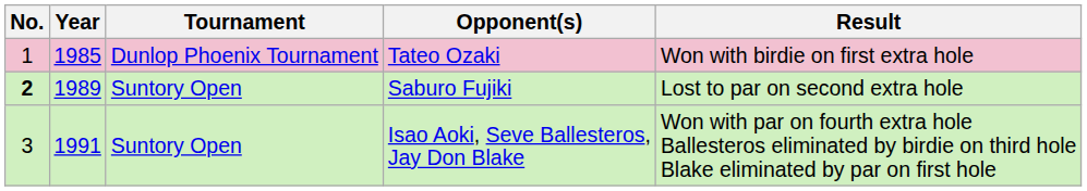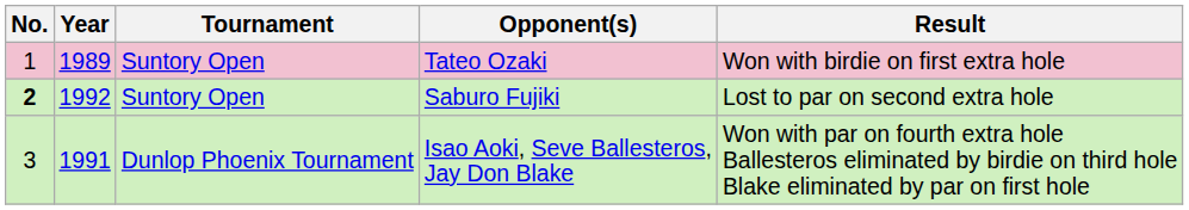Tateo Ozaki | Year: 1985 -> 1989
Tateo Ozaki | Tournament: Dunlop Phoenix Tournament -> Suntory Open
Saburo Fujiki | Year: 1989 -> 1992
Isao Aoki, Seve Ballesteros, Jay Don Blake | Tournament: Suntory Open -> Dunlop Phoenix Tournament
